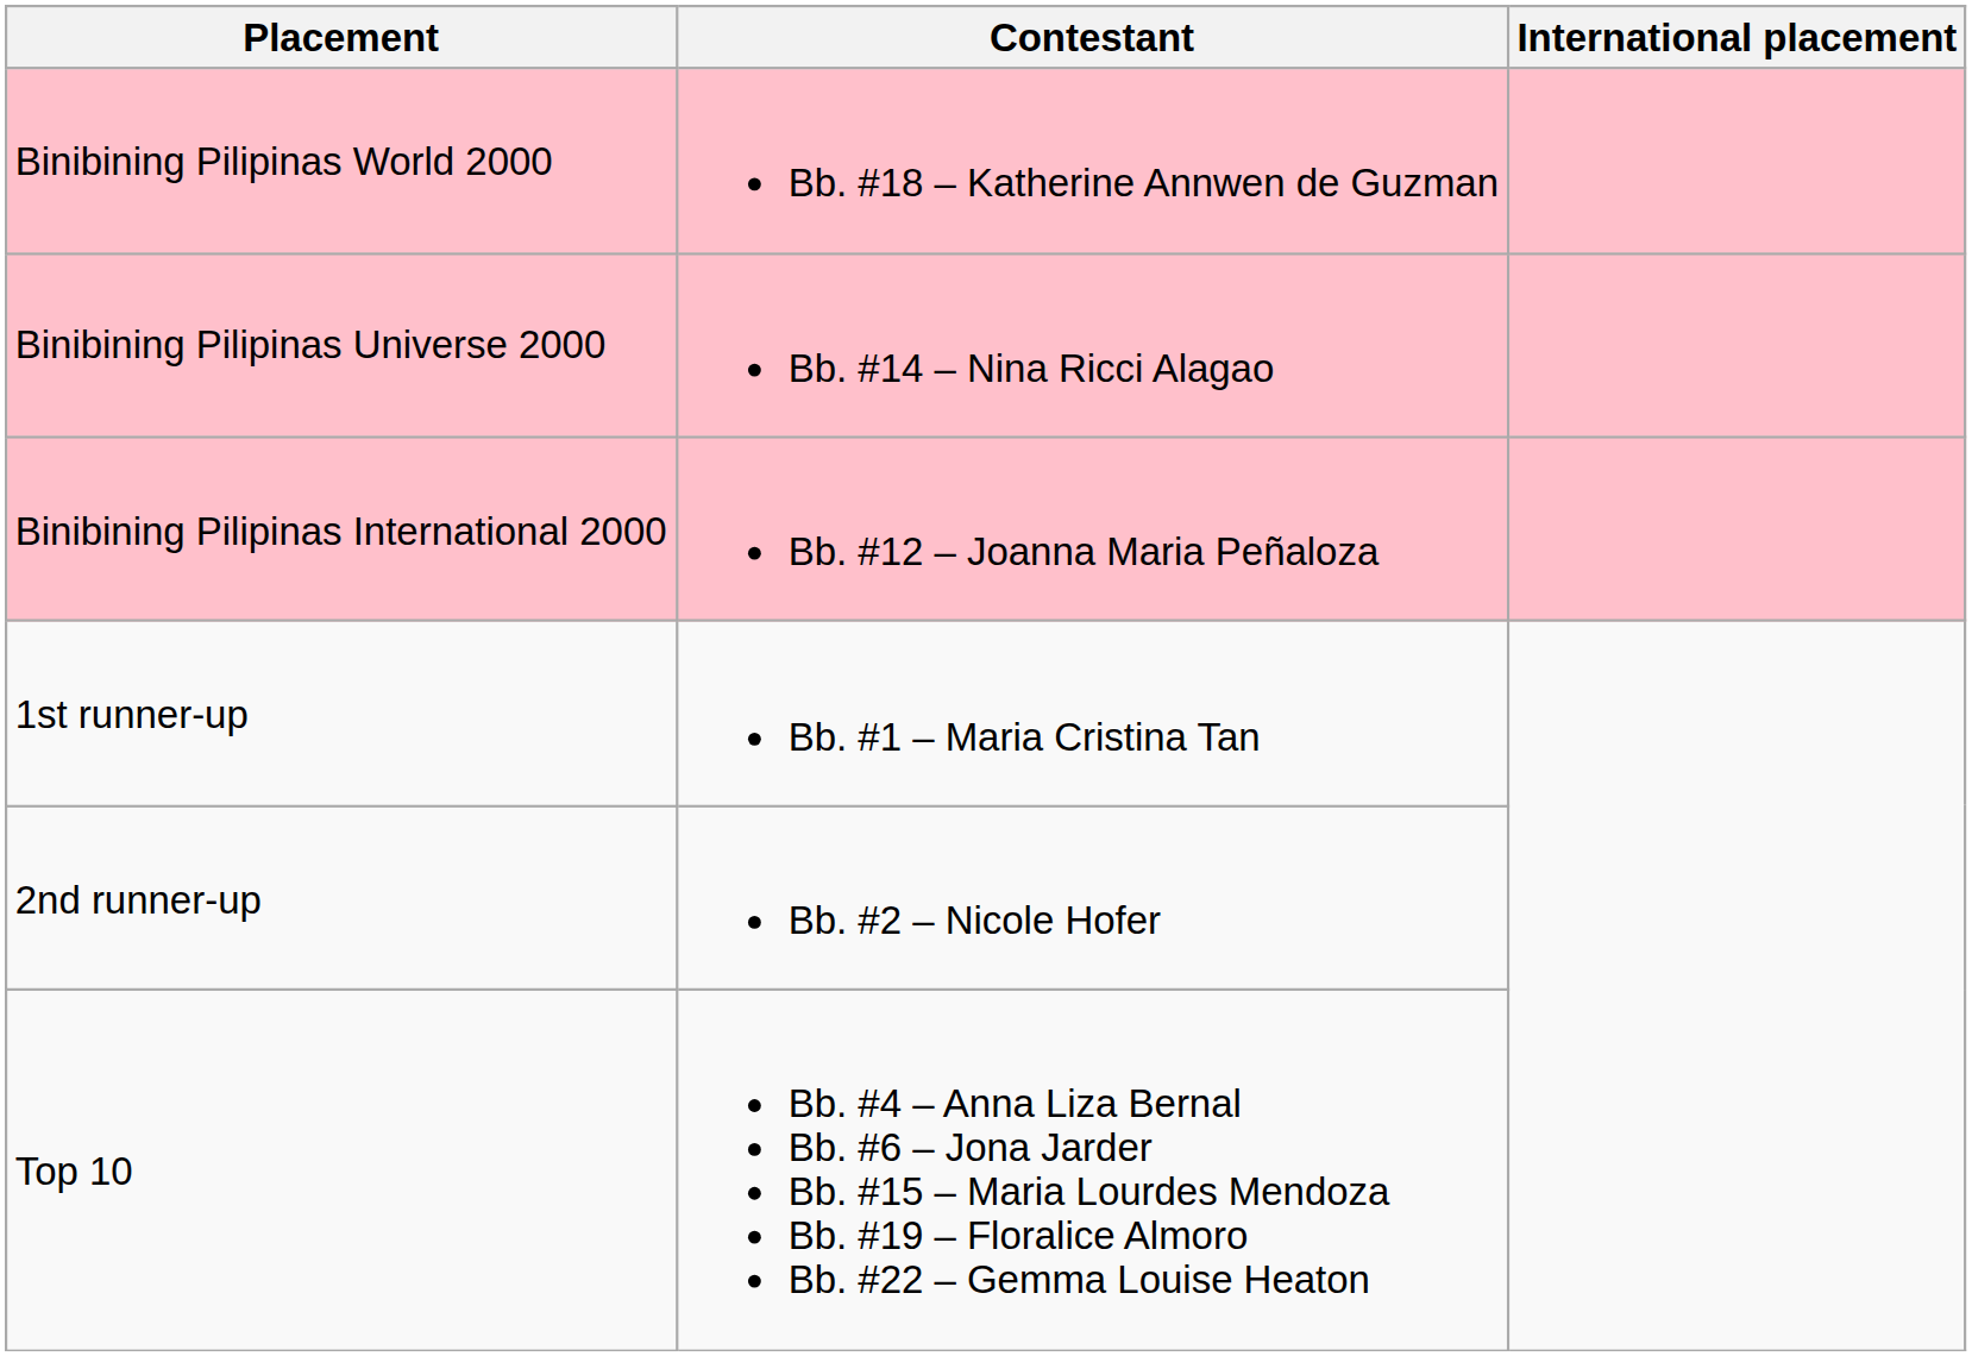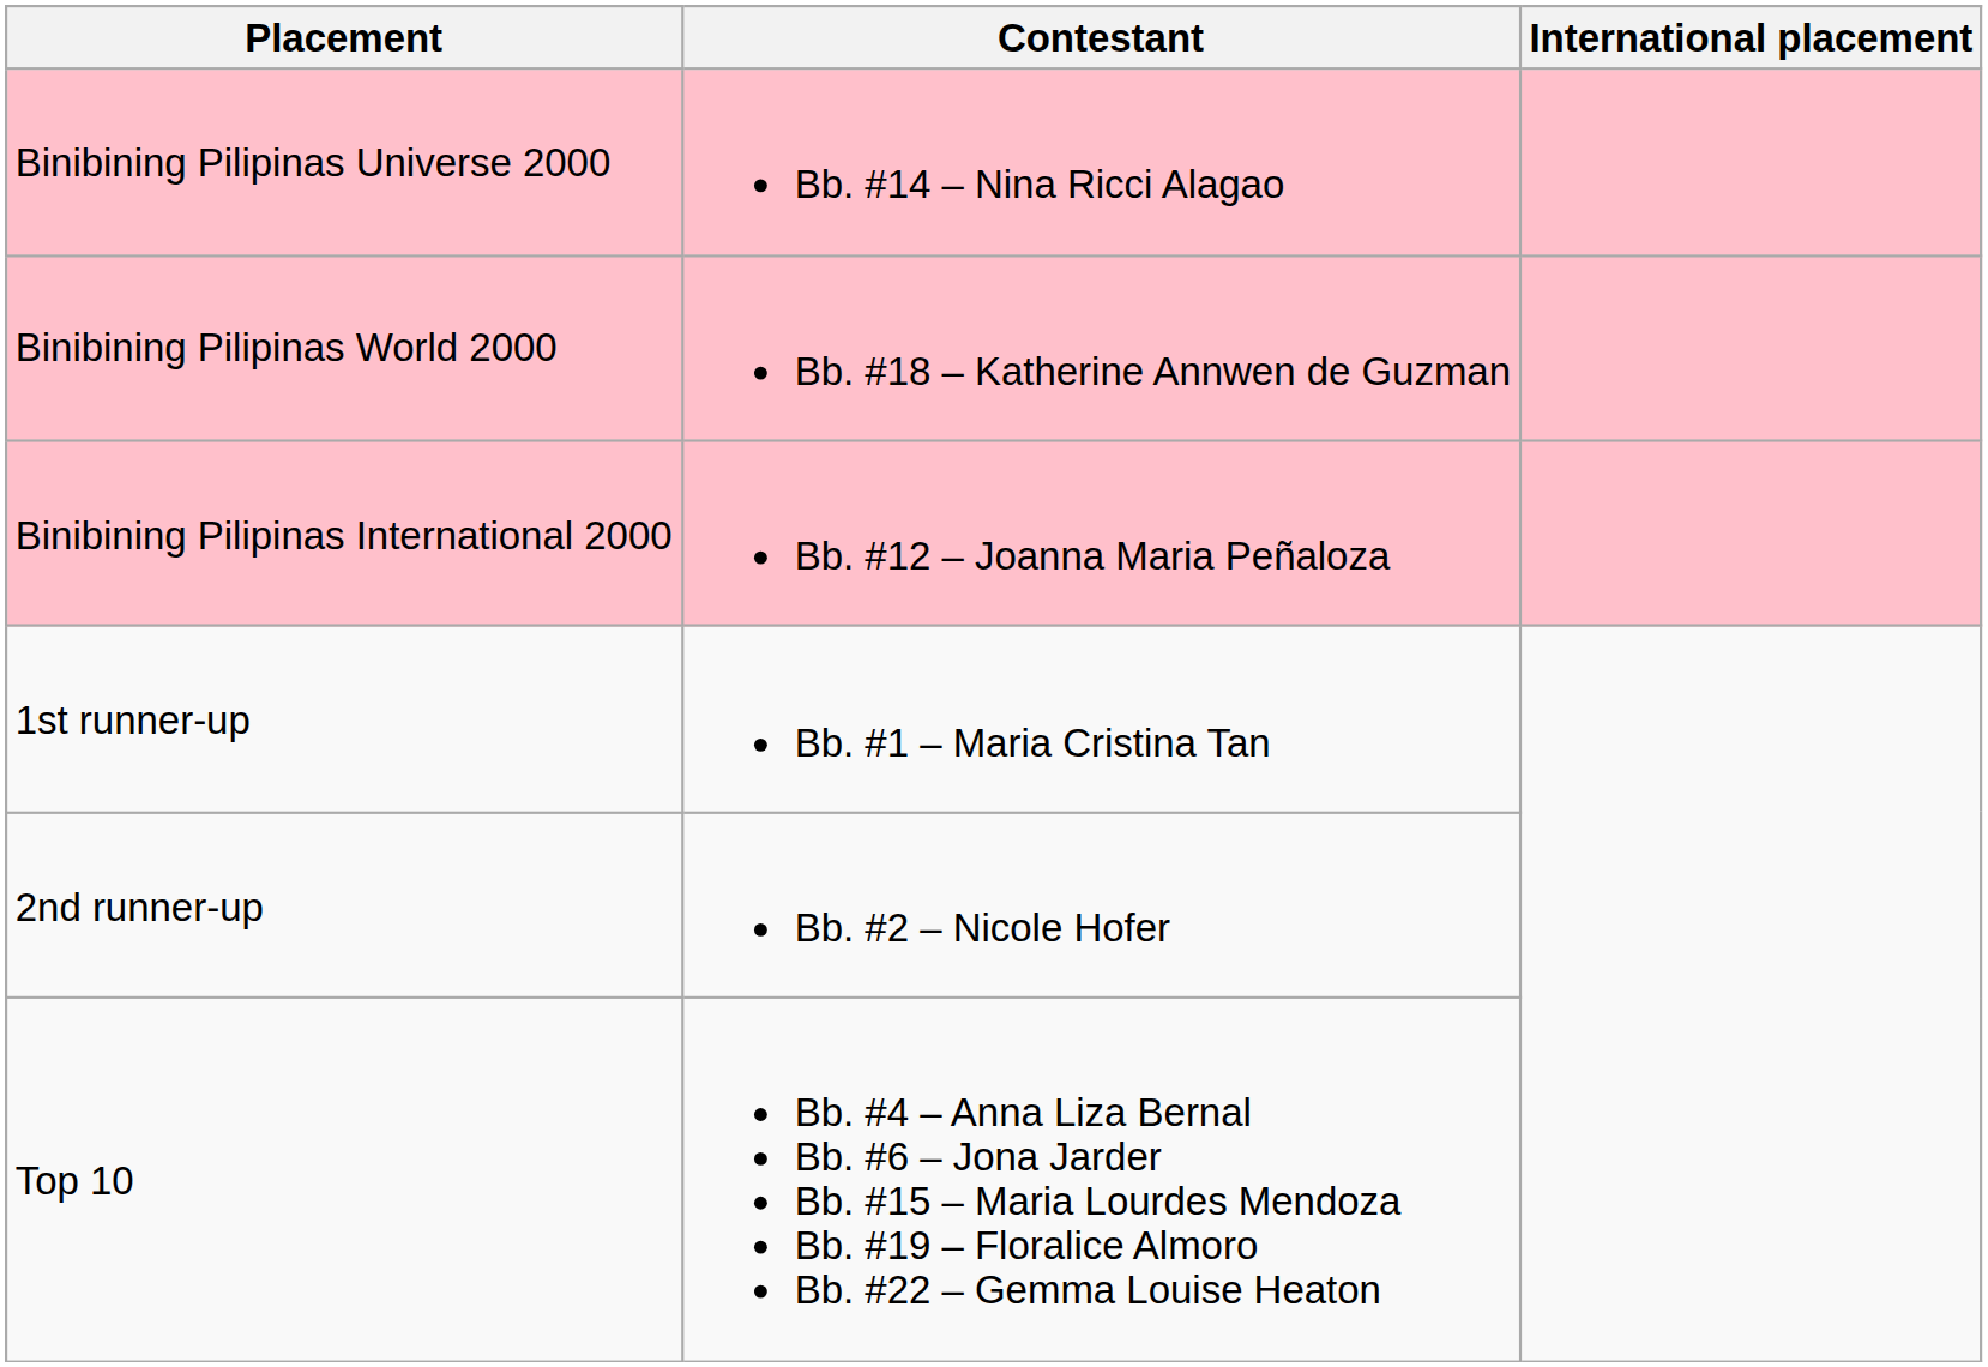rows swapped: Binibining Pilipinas Universe 2000 <-> Binibining Pilipinas World 2000
